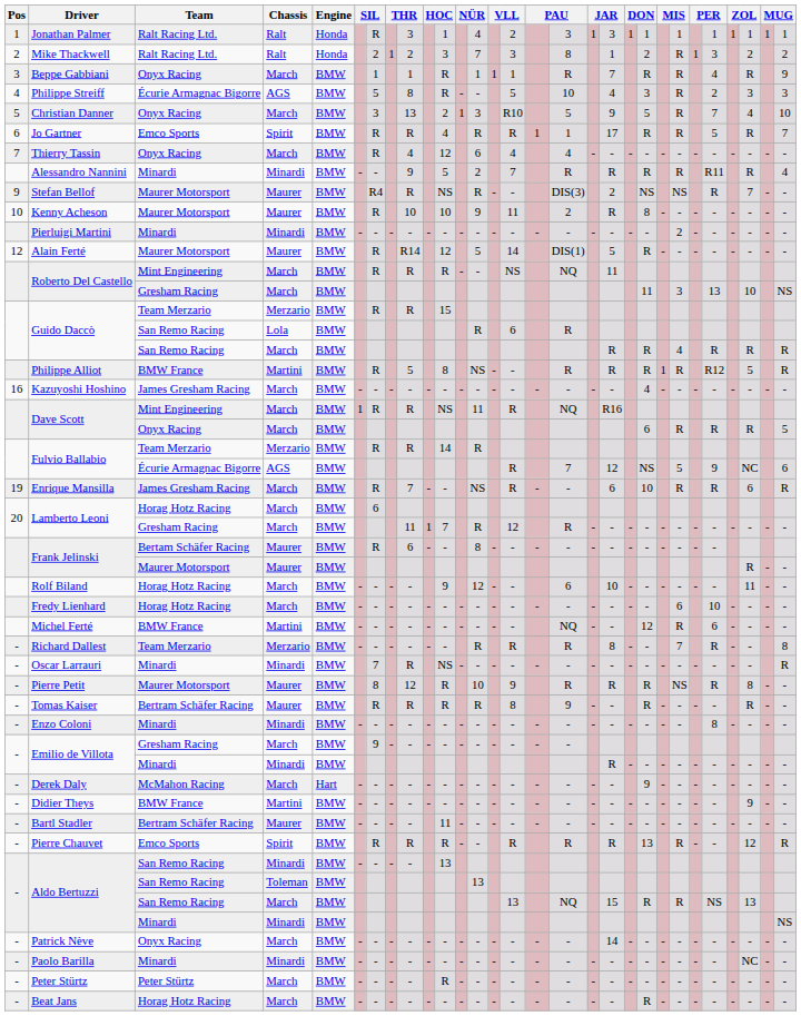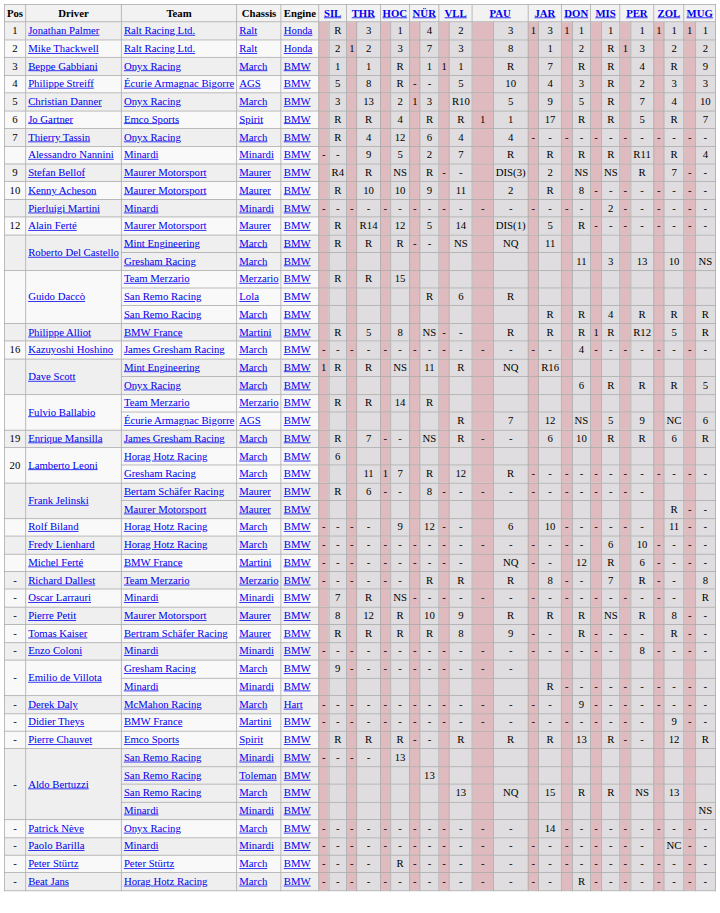- row: - | Bartl Stadler | Bertram Schäfer Racing | Maurer | BMW | - | - | - | - | 11 | - | - | - | - | - | - | - | - | - | - | - | - | - | - | - | - | - | -
